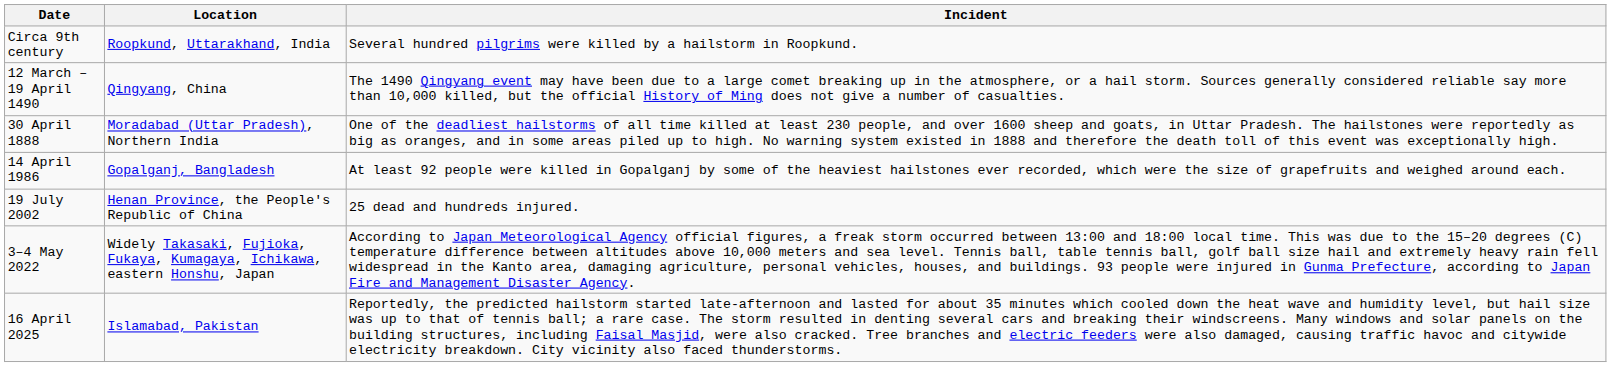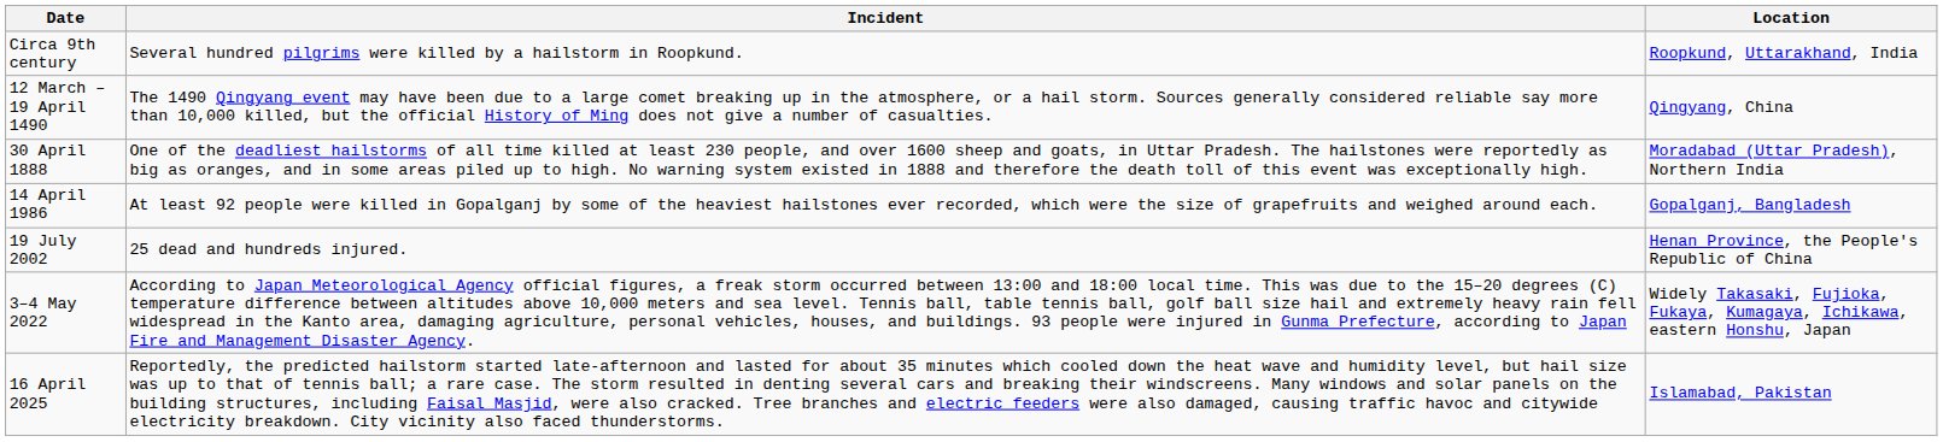columns swapped: Location <-> Incident
